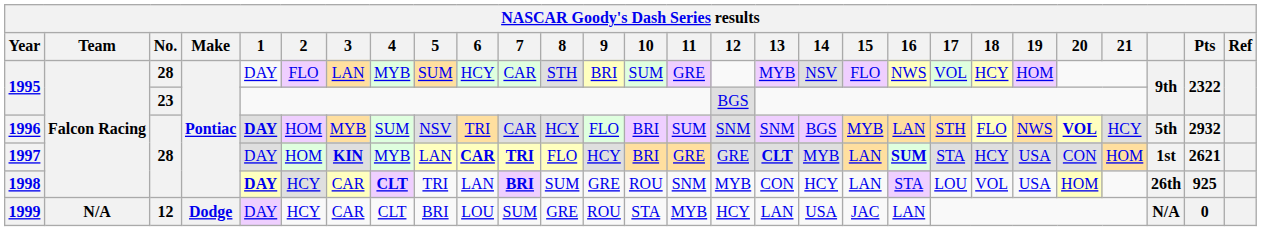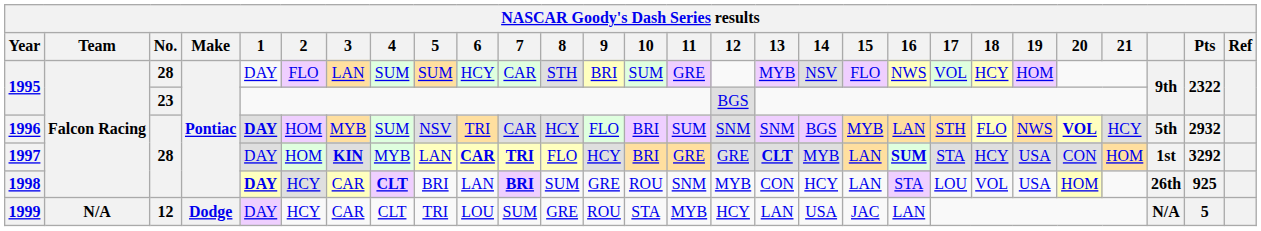1995 / 28 | 4: MYB -> SUM
1997 | Pts: 2621 -> 3292
1998 | 5: TRI -> BRI
1999 | 5: BRI -> TRI
1999 | Pts: 0 -> 5
